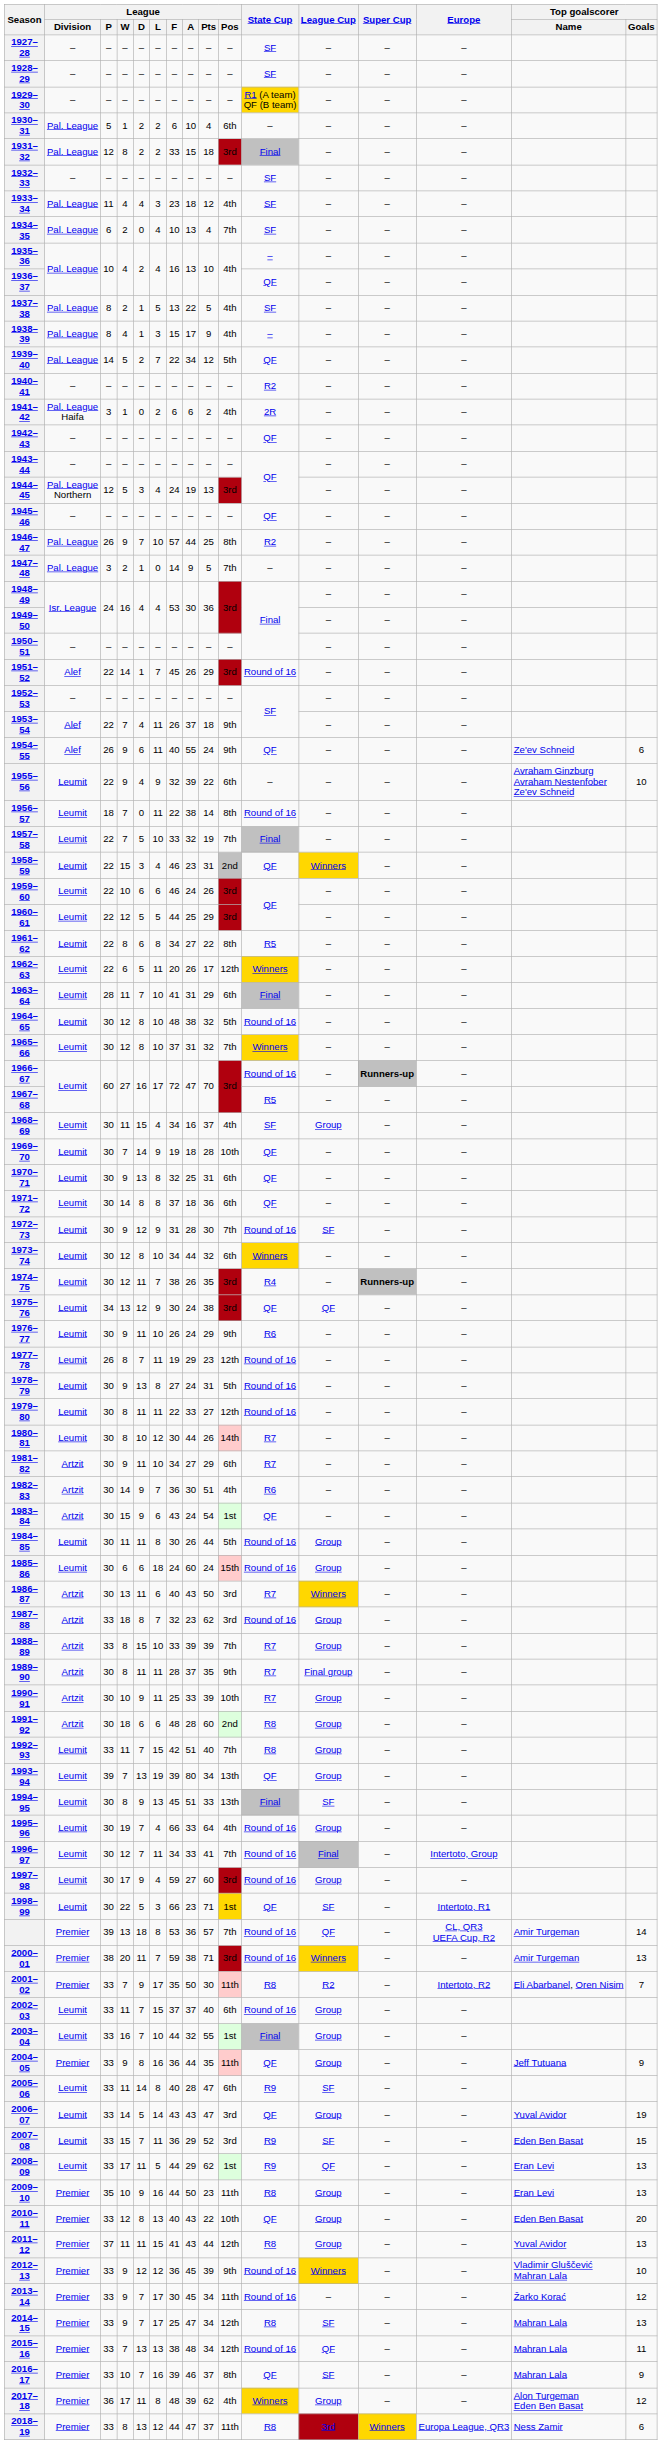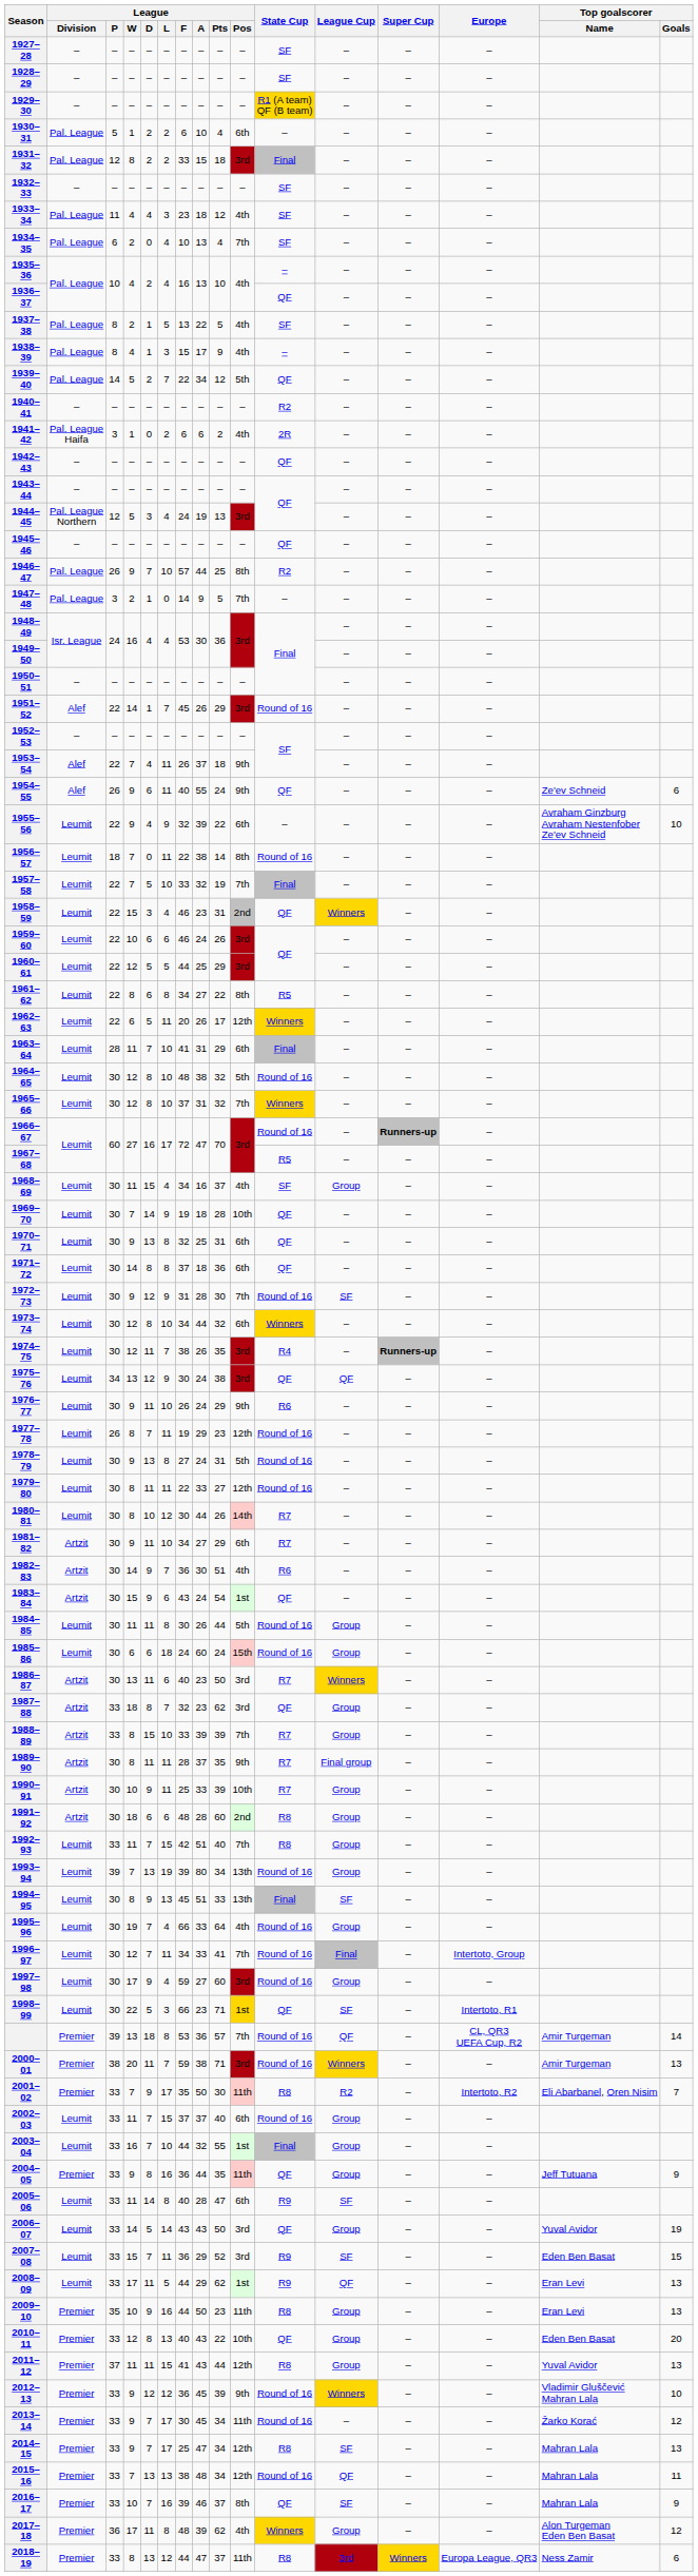1986–87 | League / A: 43 -> 23
1987–88 | State Cup: Round of 16 -> QF
1993–94 | State Cup: QF -> Round of 16
2006–07 | League / Pts: 47 -> 50
